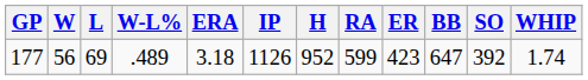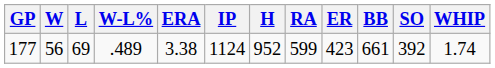177 | ERA: 3.18 -> 3.38
177 | IP: 1126 -> 1124
177 | BB: 647 -> 661
